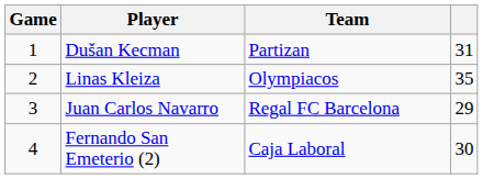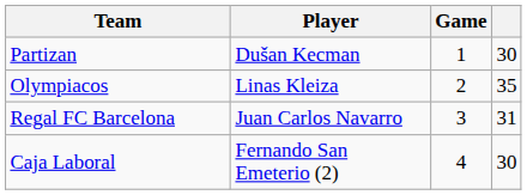columns swapped: Game <-> Team
Dušan Kecman | column 4: 31 -> 30
Juan Carlos Navarro | column 4: 29 -> 31
